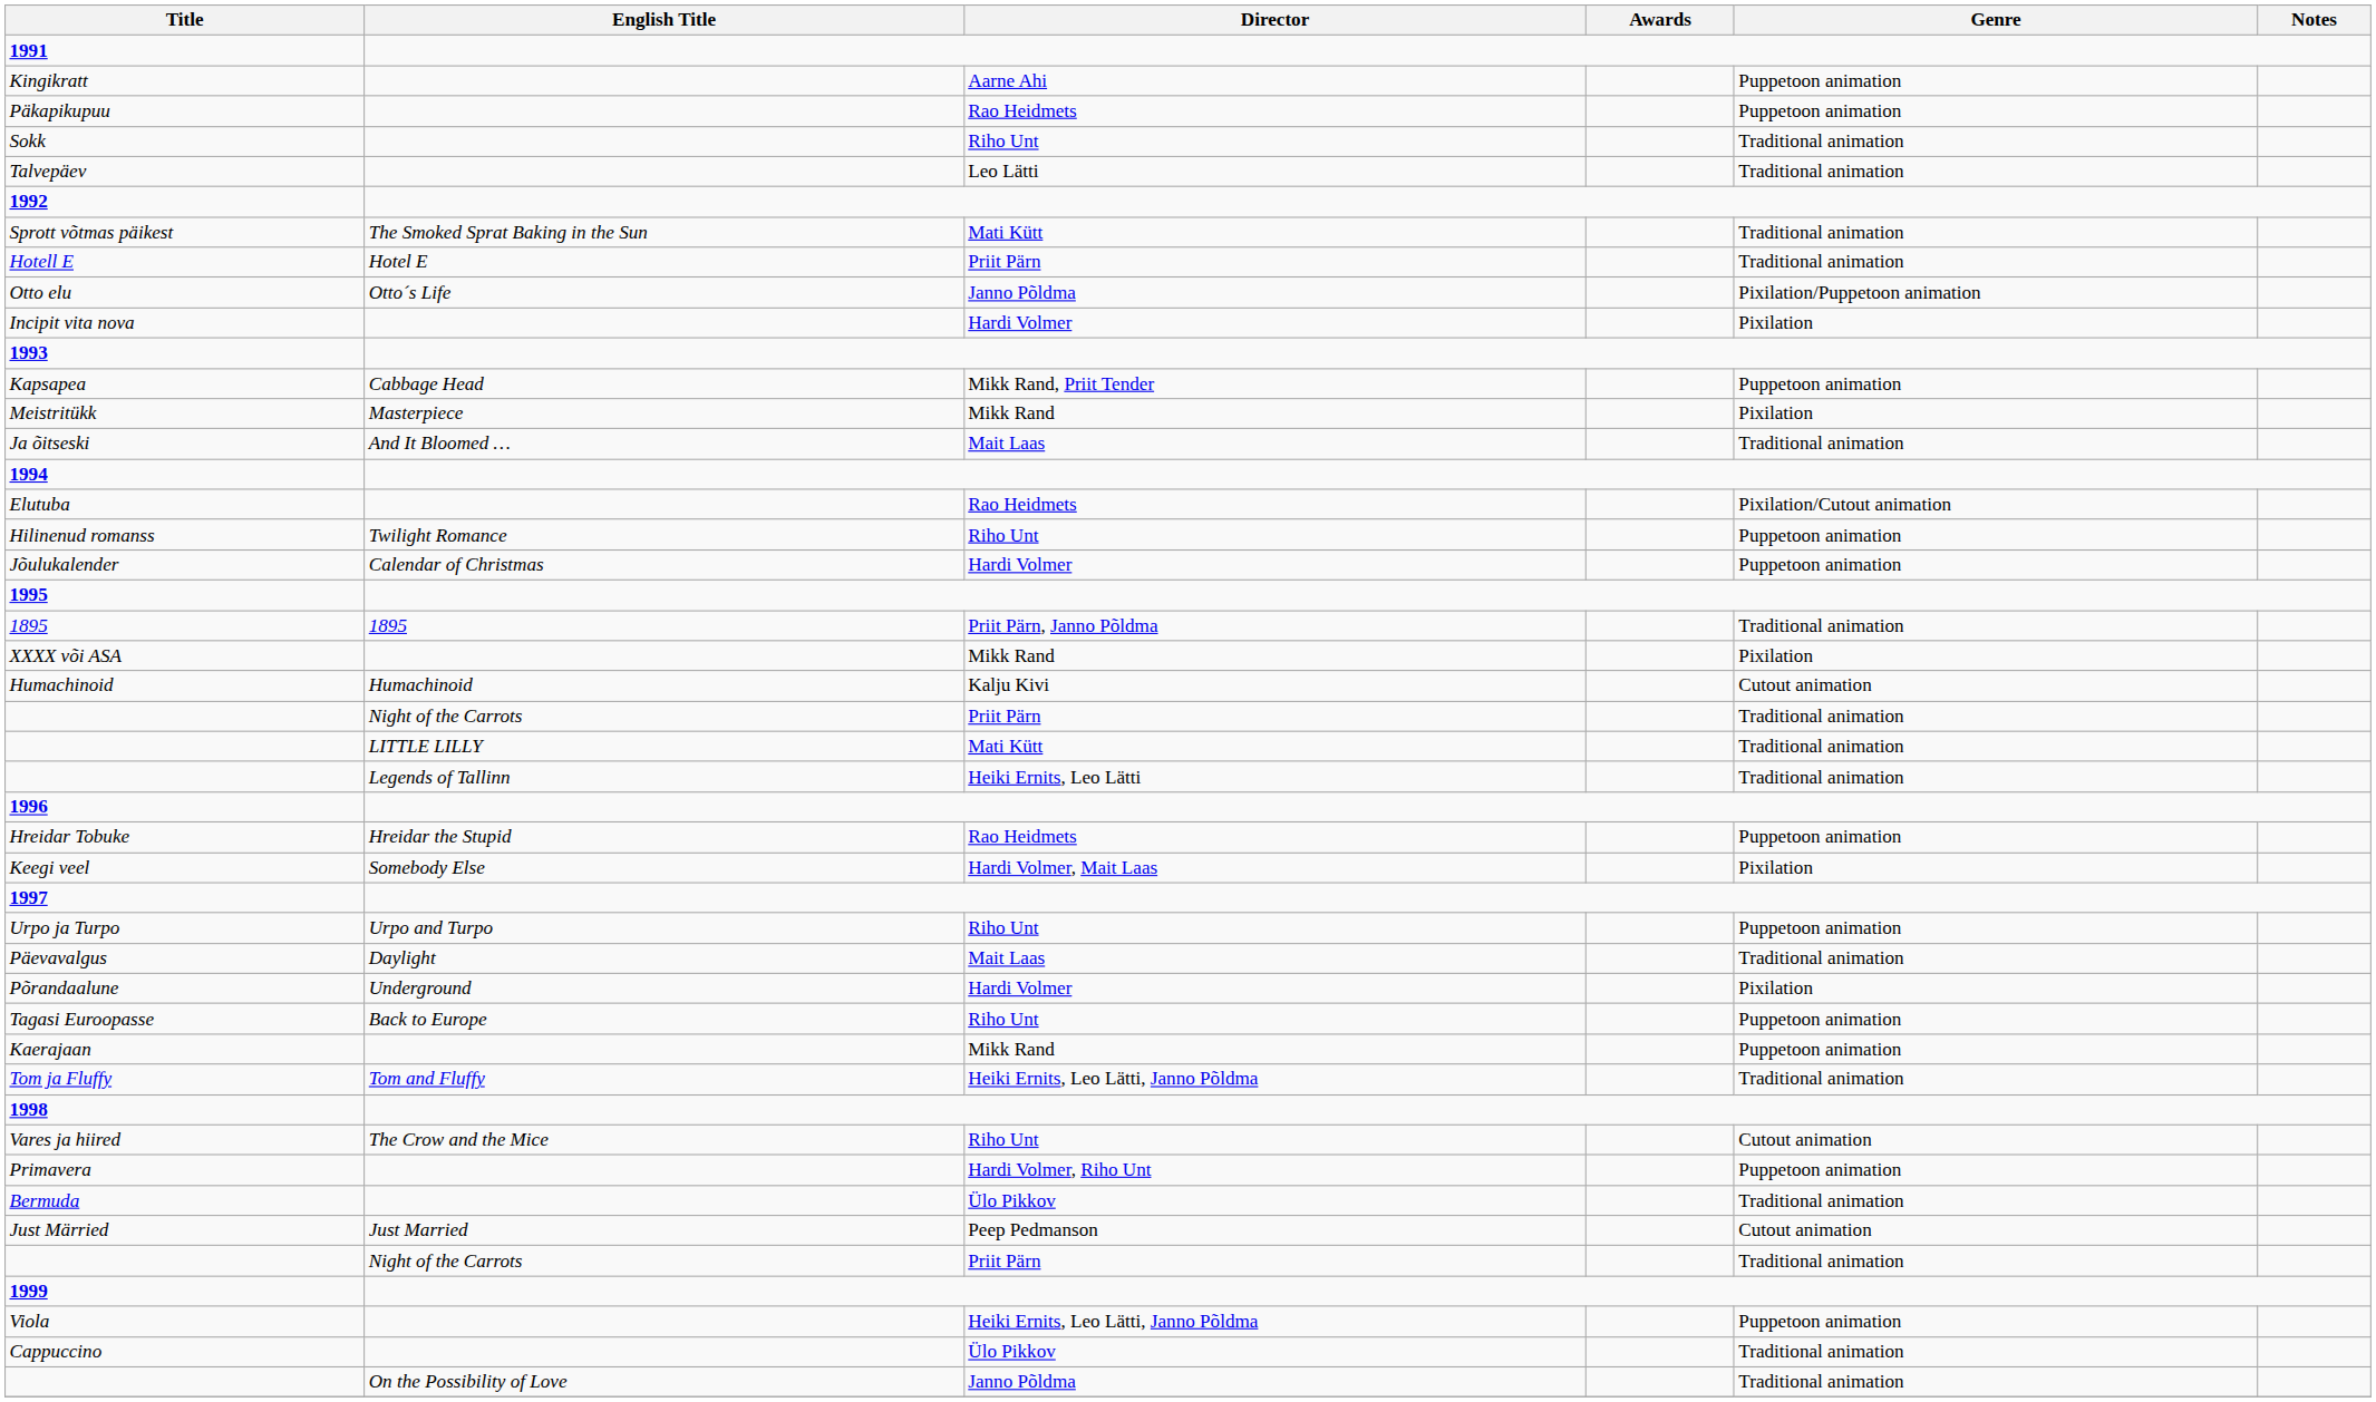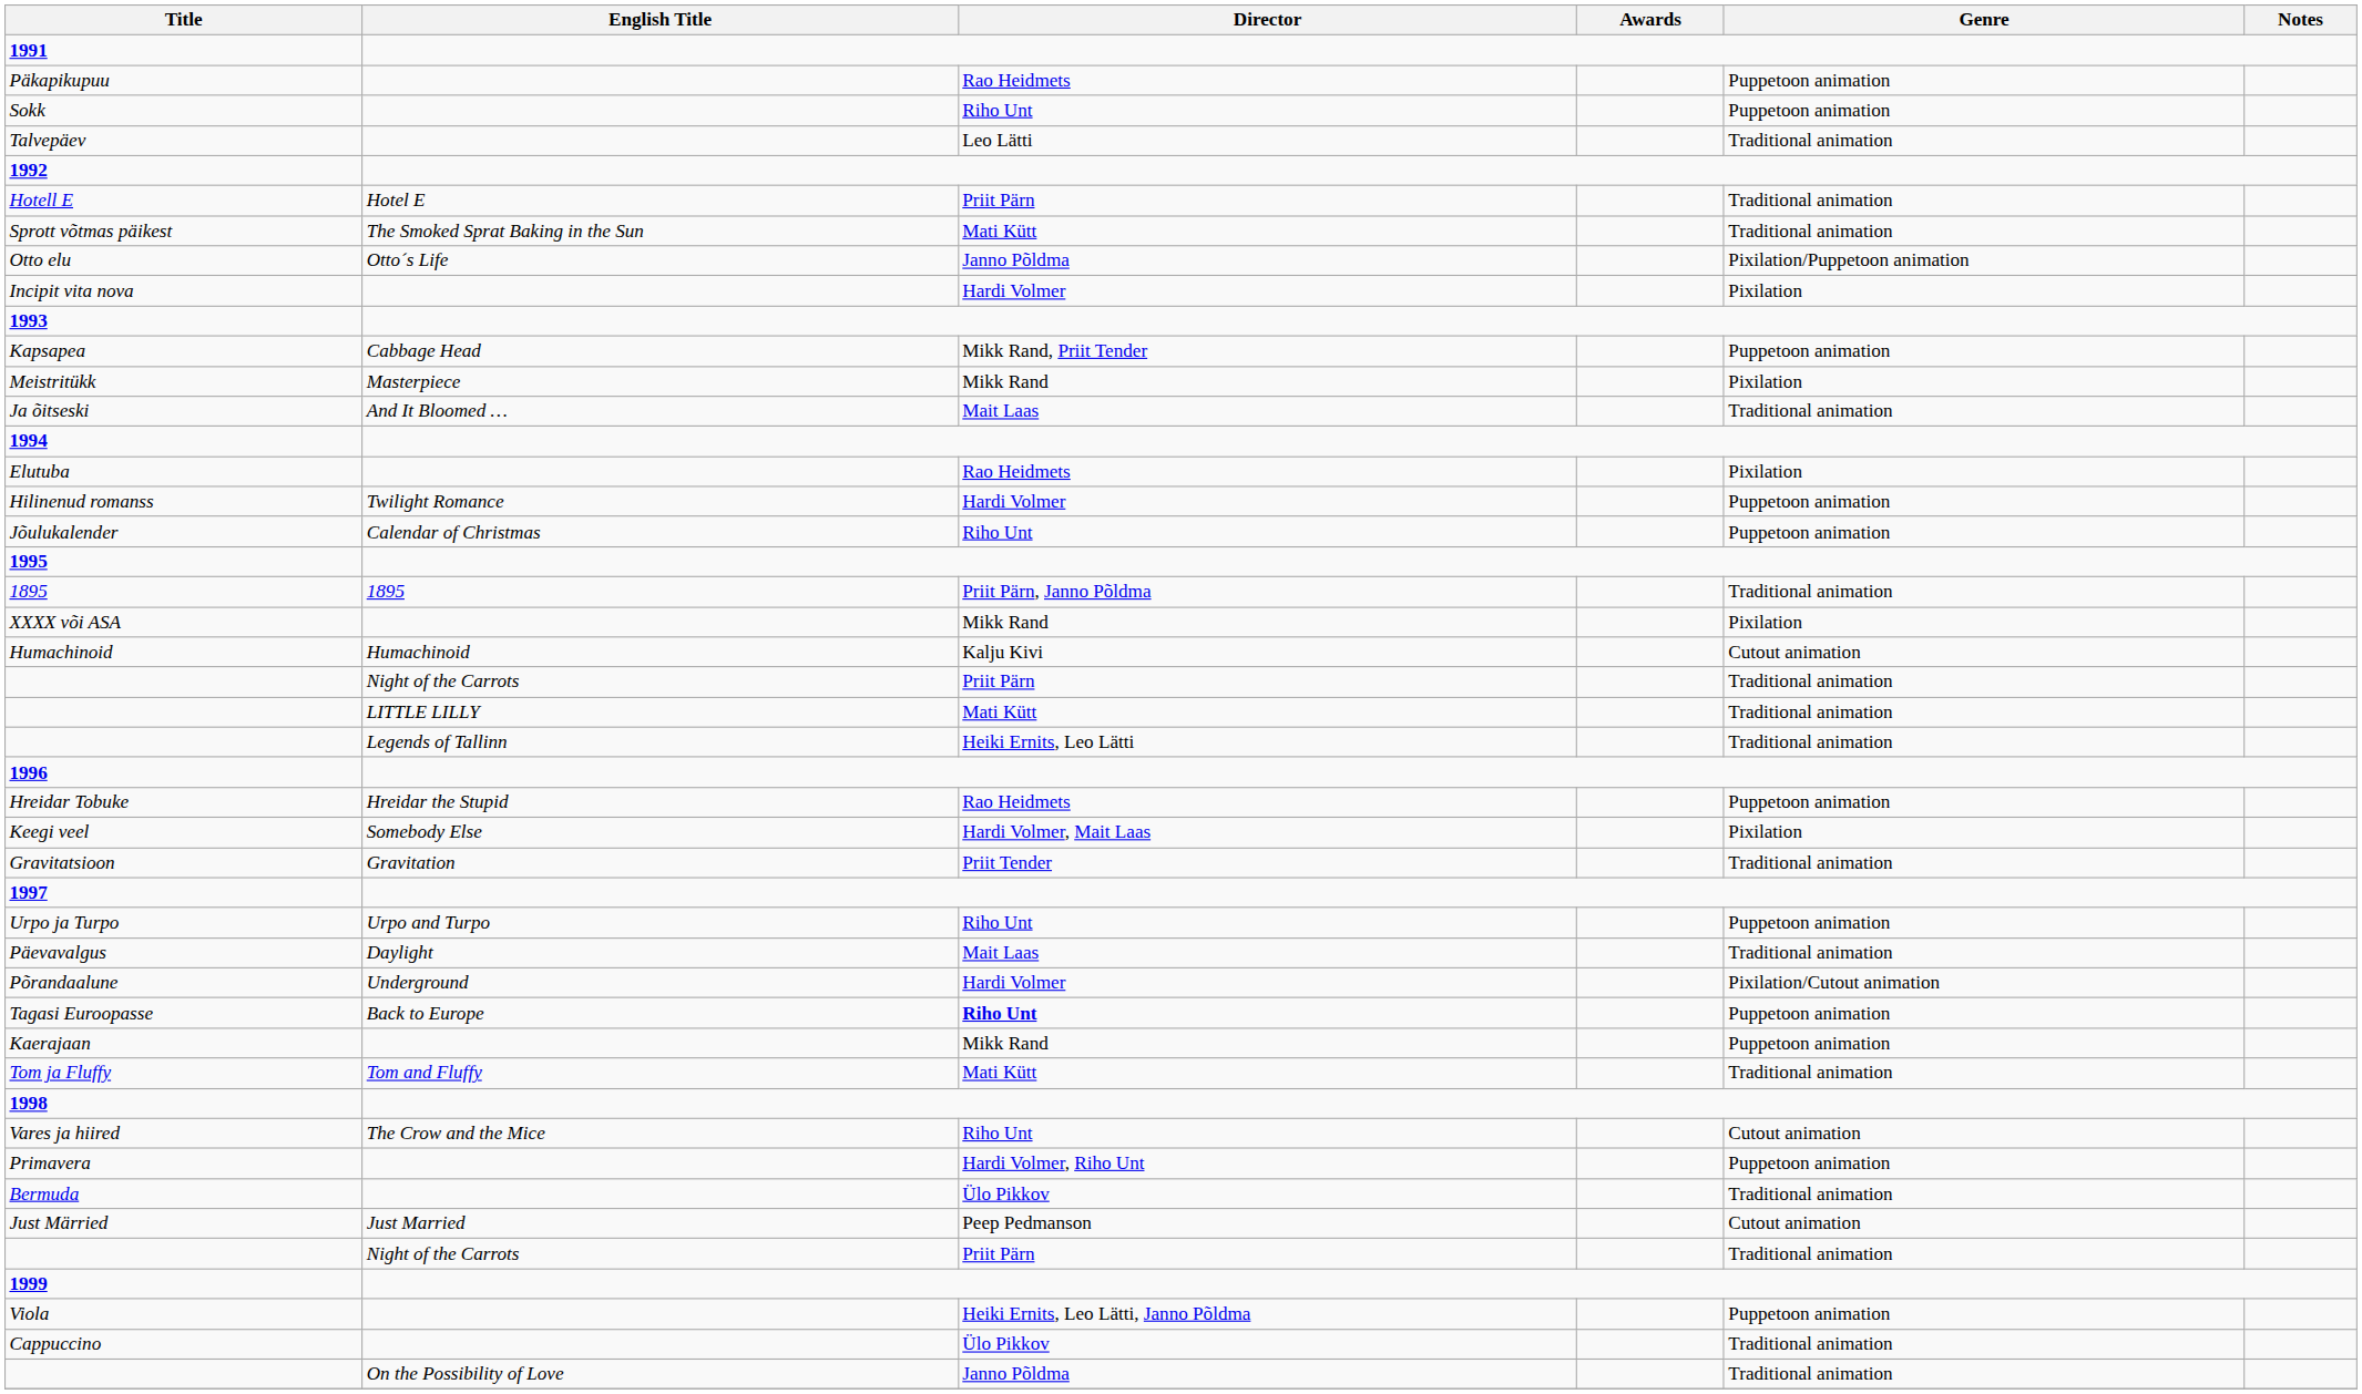- row: Kingikratt | Aarne Ahi | Puppetoon animation
Sokk | Genre: Traditional animation -> Puppetoon animation
rows swapped: Hotell E <-> Sprott võtmas päikest
Elutuba | Genre: Pixilation/Cutout animation -> Pixilation
Hilinenud romanss | Director: Riho Unt -> Hardi Volmer
Jõulukalender | Director: Hardi Volmer -> Riho Unt
+ row: Gravitatsioon | Gravitation | Priit Tender | Traditional animation
Põrandaalune | Genre: Pixilation -> Pixilation/Cutout animation
Tagasi Euroopasse | Director: normal -> bold
Tom ja Fluffy | Director: Heiki Ernits, Leo Lätti, Janno Põldma -> Mati Kütt
